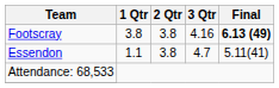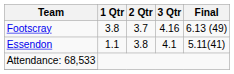Footscray | 2 Qtr: 3.8 -> 3.7
Footscray | Final: bold -> normal
Essendon | 3 Qtr: 4.7 -> 4.1
